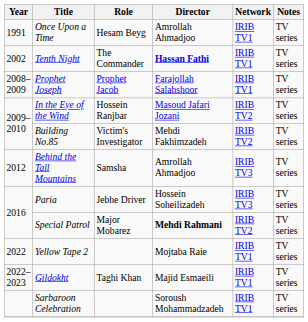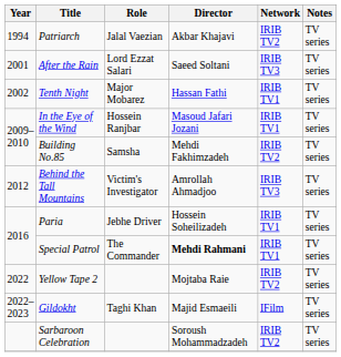- row: 1991 | Once Upon a Time | Hesam Beyg | Amrollah Ahmadjoo | IRIB TV1 | TV series
+ row: 1994 | Patriarch | Jalal Vaezian | Akbar Khajavi | IRIB TV2 | TV series
+ row: 2001 | After the Rain | Lord Ezzat Salari | Saeed Soltani | IRIB TV3 | TV series
Tenth Night | Role: The Commander -> Major Mobarez
Tenth Night | Director: bold -> normal
- row: 2008–2009 | Prophet Joseph | Prophet Jacob | Farajollah Salahshoor | IRIB TV1 | TV series
In the Eye of the Wind | Network: IRIB TV2 -> IRIB TV1
Building No.85 | Role: Victim's Investigator -> Samsha
Behind the Tall Mountains | Role: Samsha -> Victim's Investigator
Paria | Network: IRIB TV3 -> IRIB TV1
Special Patrol | Role: Major Mobarez -> The Commander
Special Patrol | Network: IRIB TV2 -> IRIB TV1
Yellow Tape 2 | Network: IRIB TV1 -> IRIB TV2
Gildokht | Network: IRIB TV1 -> IFilm
Sarbaroon Celebration | Network: IRIB TV1 -> IRIB TV2
